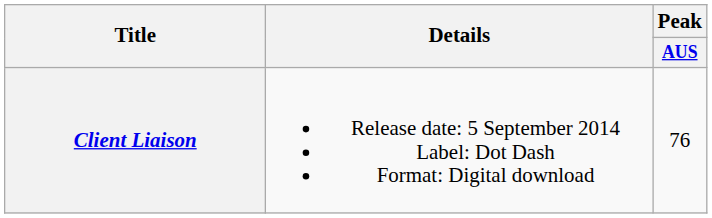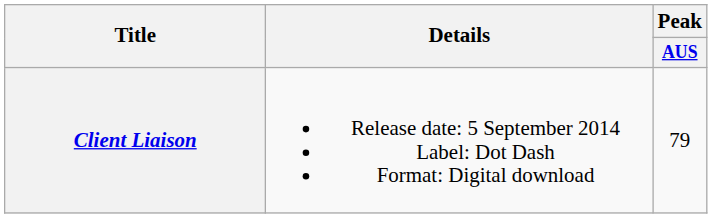Client Liaison | Peak / AUS: 76 -> 79
